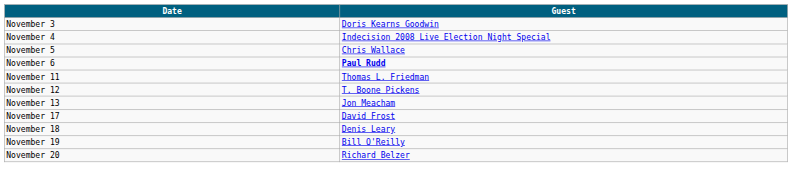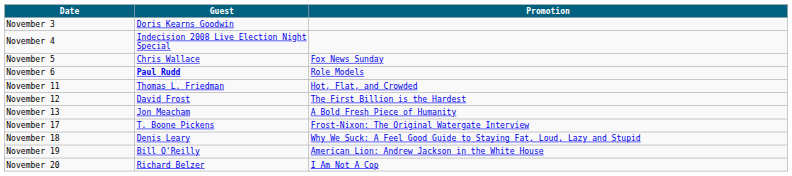+ column: Promotion | Fox News Sunday | Role Models | Hot, Flat, and Crowded | The First Billion is the Hardest | A Bold Fresh Piece of Humanity | Frost-Nixon: The Original Watergate Interview | Why We Suck: A Feel Good Guide to Staying Fat, Loud, Lazy and Stupid | American Lion: Andrew Jackson in the White House | I Am Not A Cop
November 12 | Guest: T. Boone Pickens -> David Frost
November 17 | Guest: David Frost -> T. Boone Pickens
